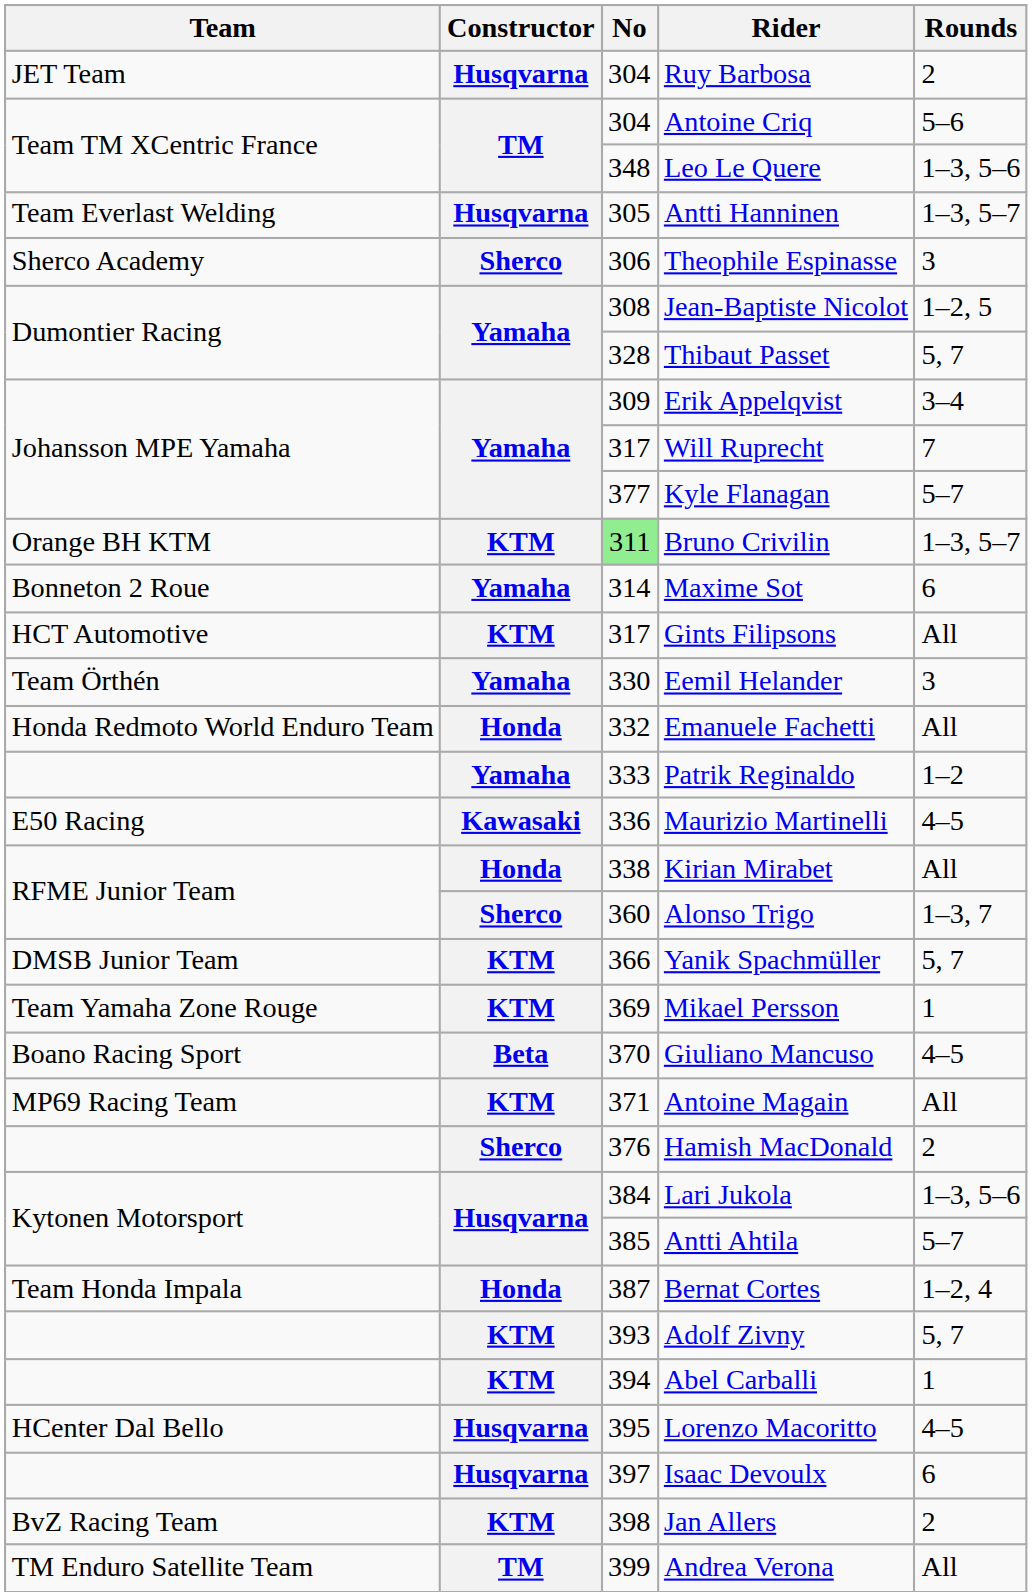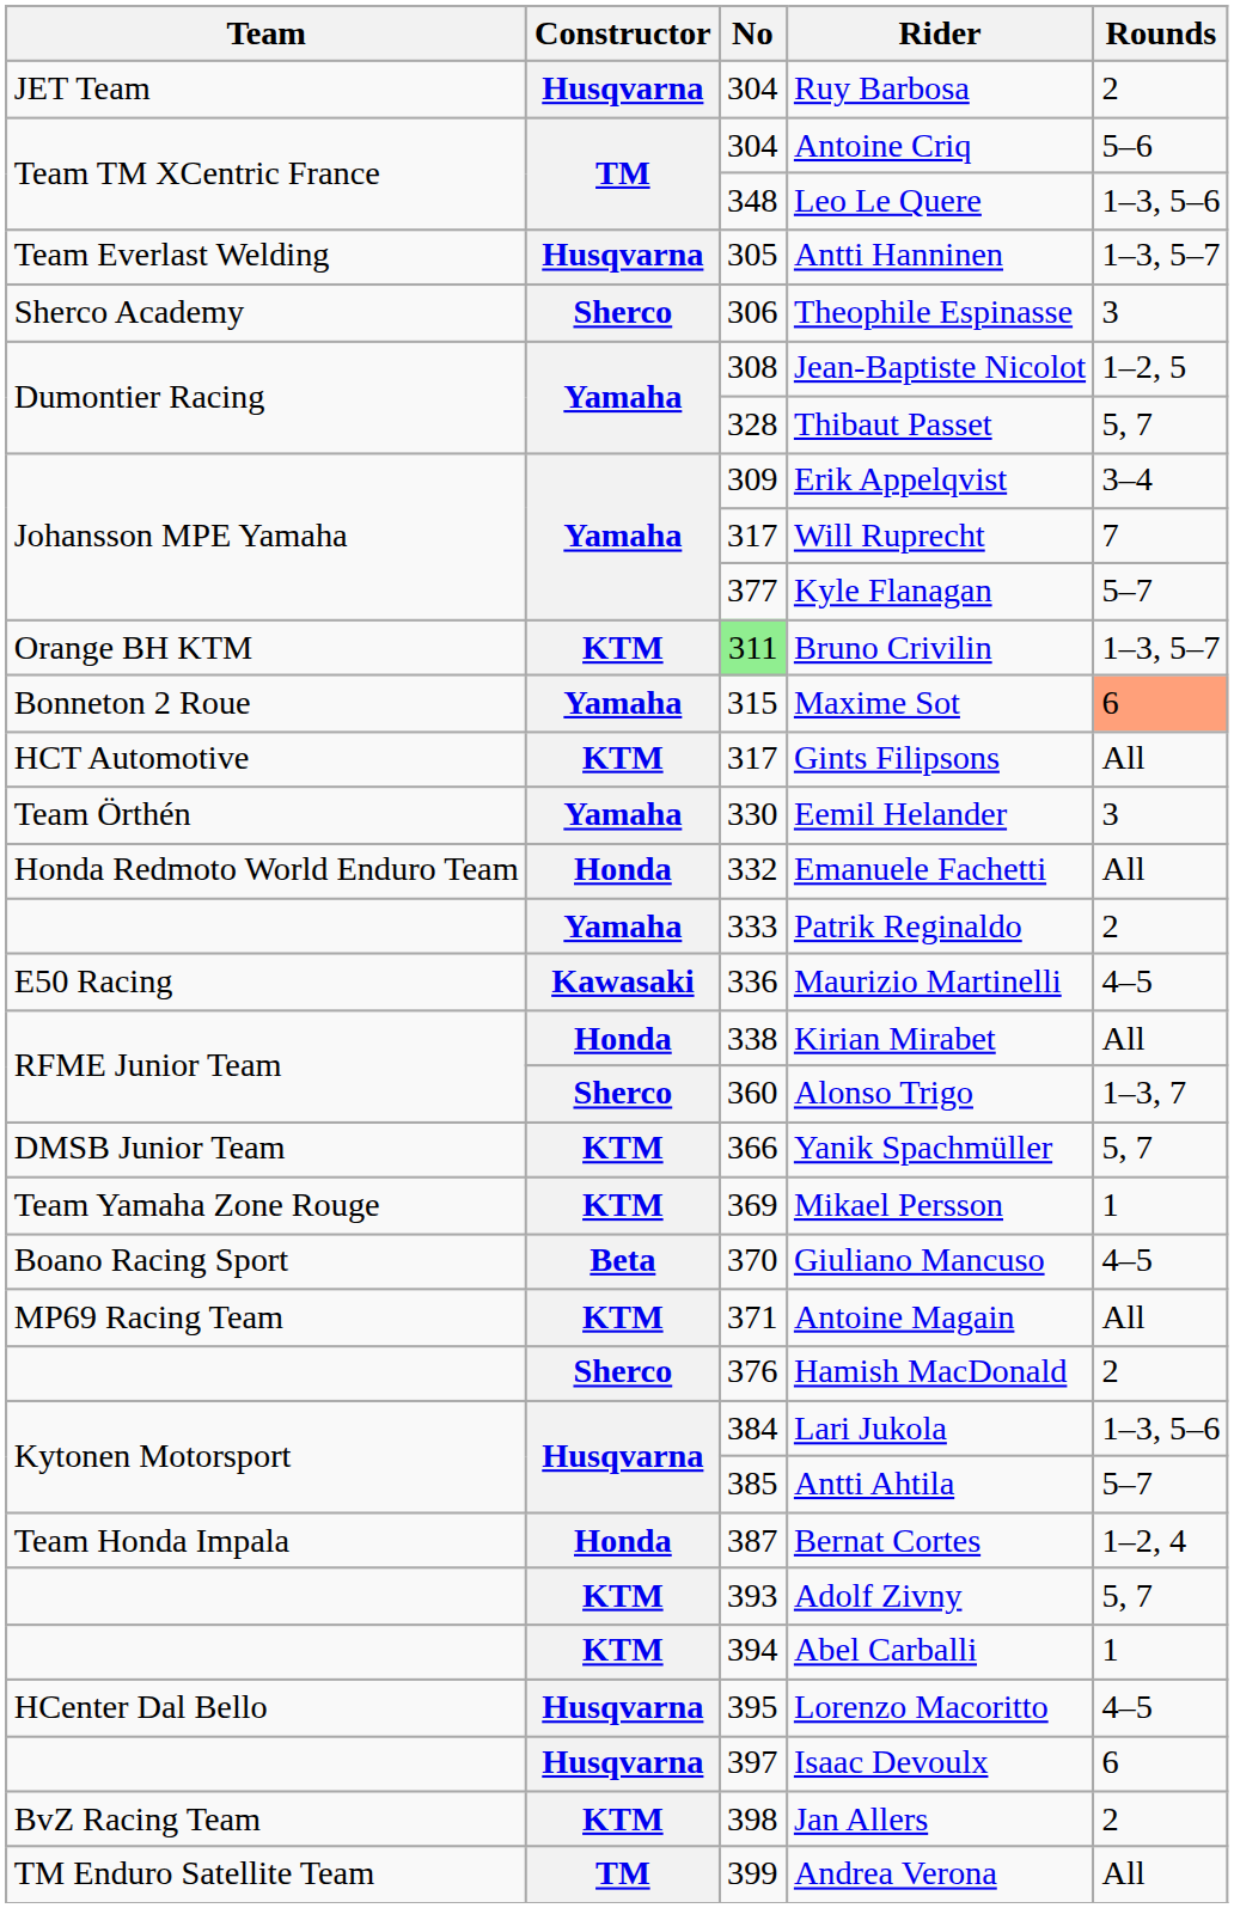Maxime Sot | No: 314 -> 315
Maxime Sot | Rounds: no background -> lightsalmon background
Patrik Reginaldo | Rounds: 1–2 -> 2
